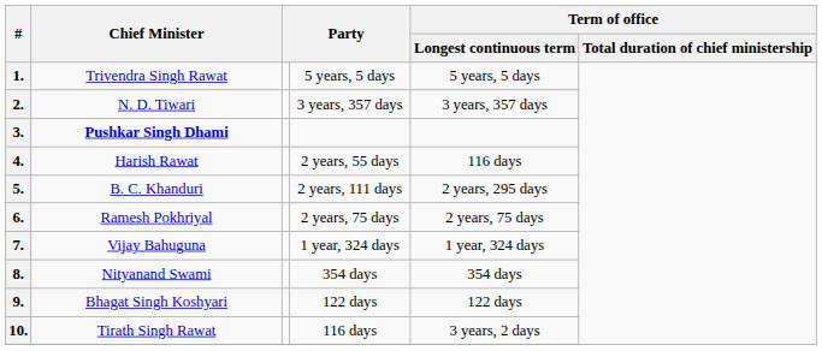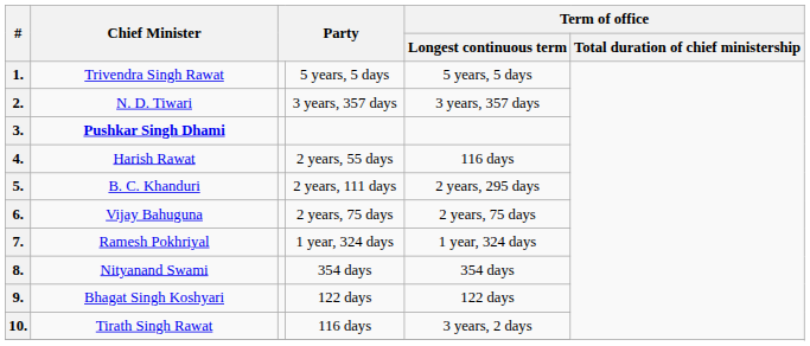6. | Chief Minister: Ramesh Pokhriyal -> Vijay Bahuguna
7. | Chief Minister: Vijay Bahuguna -> Ramesh Pokhriyal
